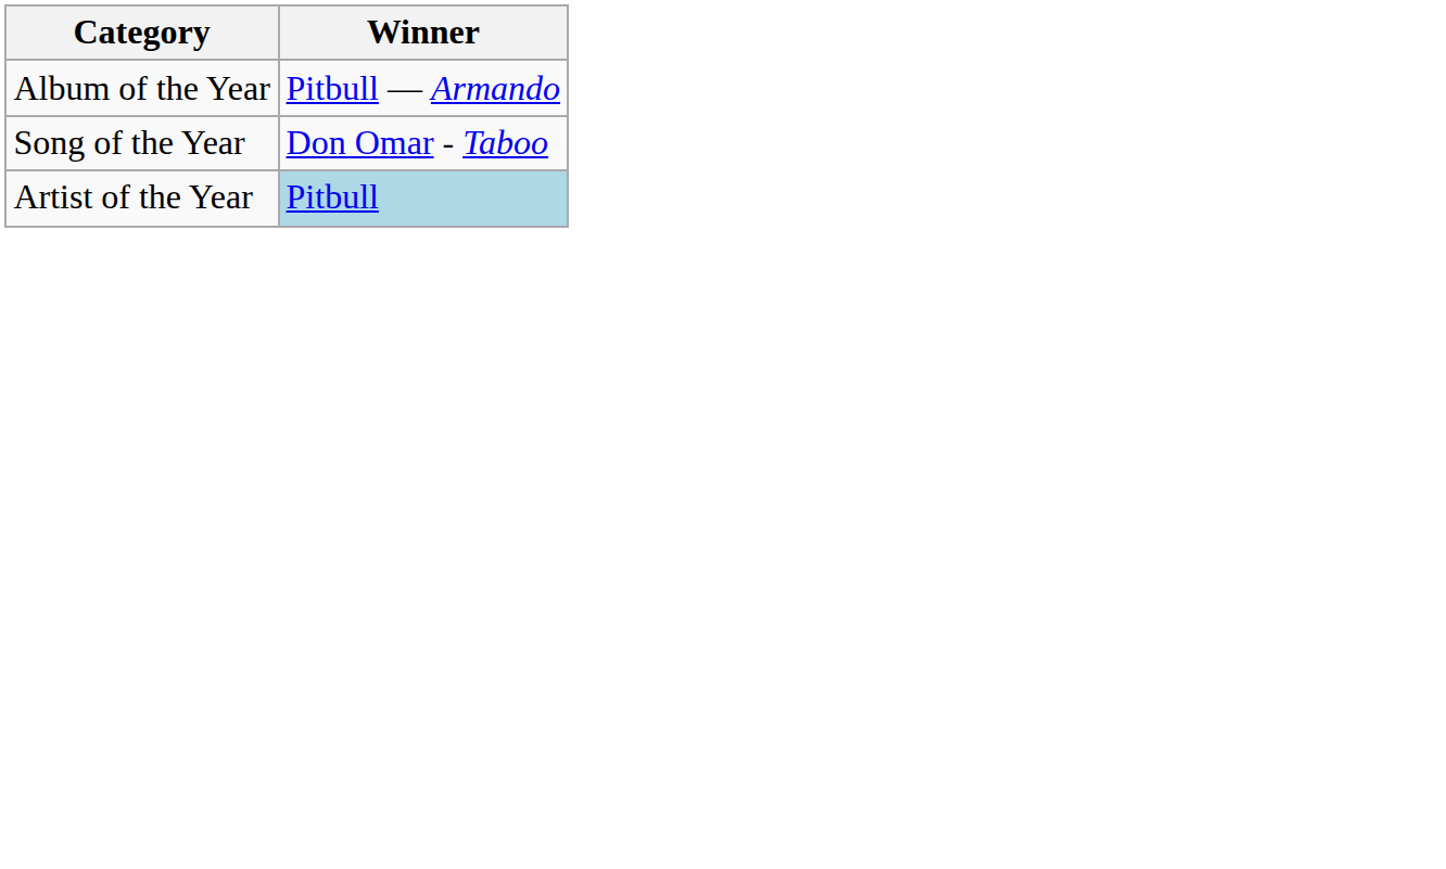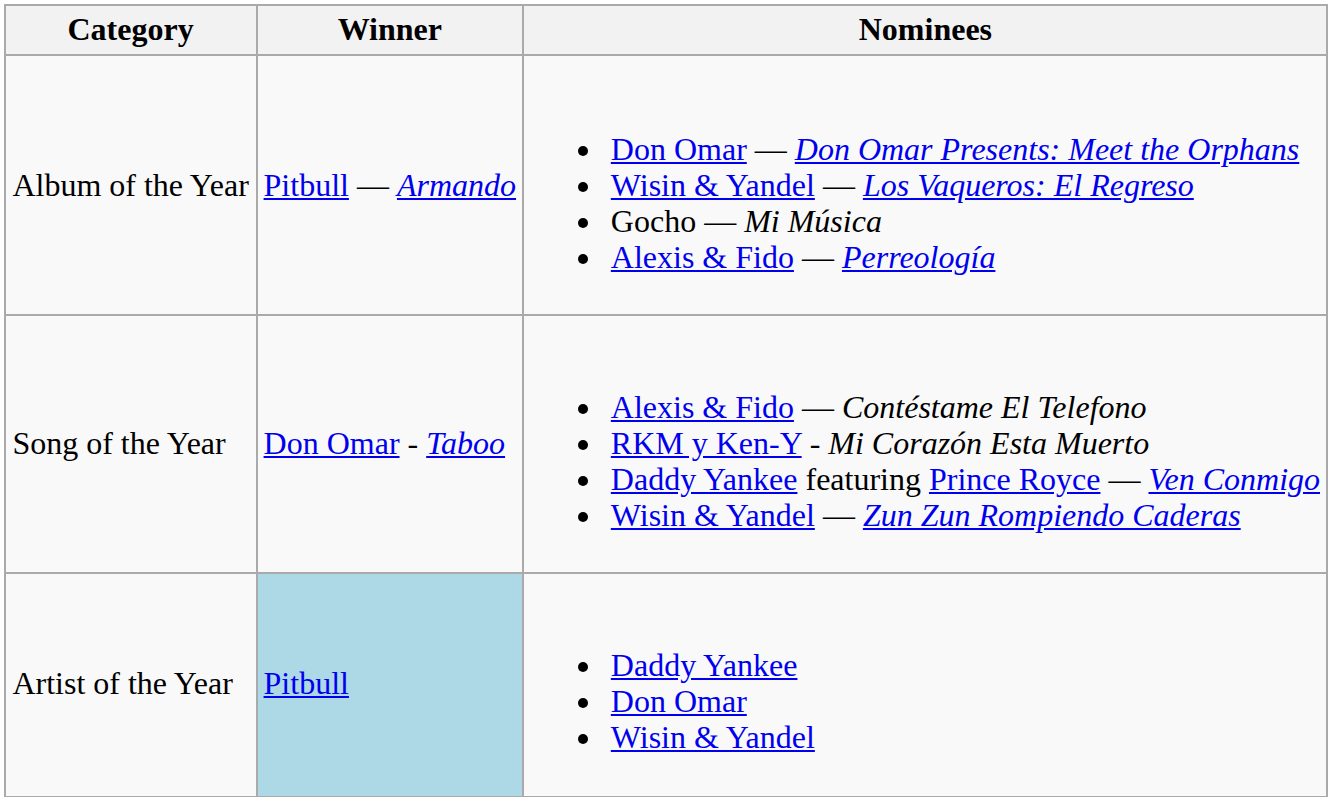+ column: Nominees | Don Omar — Don Omar Presents: Meet the Orphans Wisin & Yandel — Los Vaqueros: El Regreso Gocho — Mi Música Alexis & Fido — Perreología | Alexis & Fido — Contéstame El Telefono RKM y Ken-Y - Mi Corazón Esta Muerto Daddy Yankee featuring Prince Royce — Ven Conmigo Wisin & Yandel — Zun Zun Rompiendo Caderas | Daddy Yankee Don Omar Wisin & Yandel
